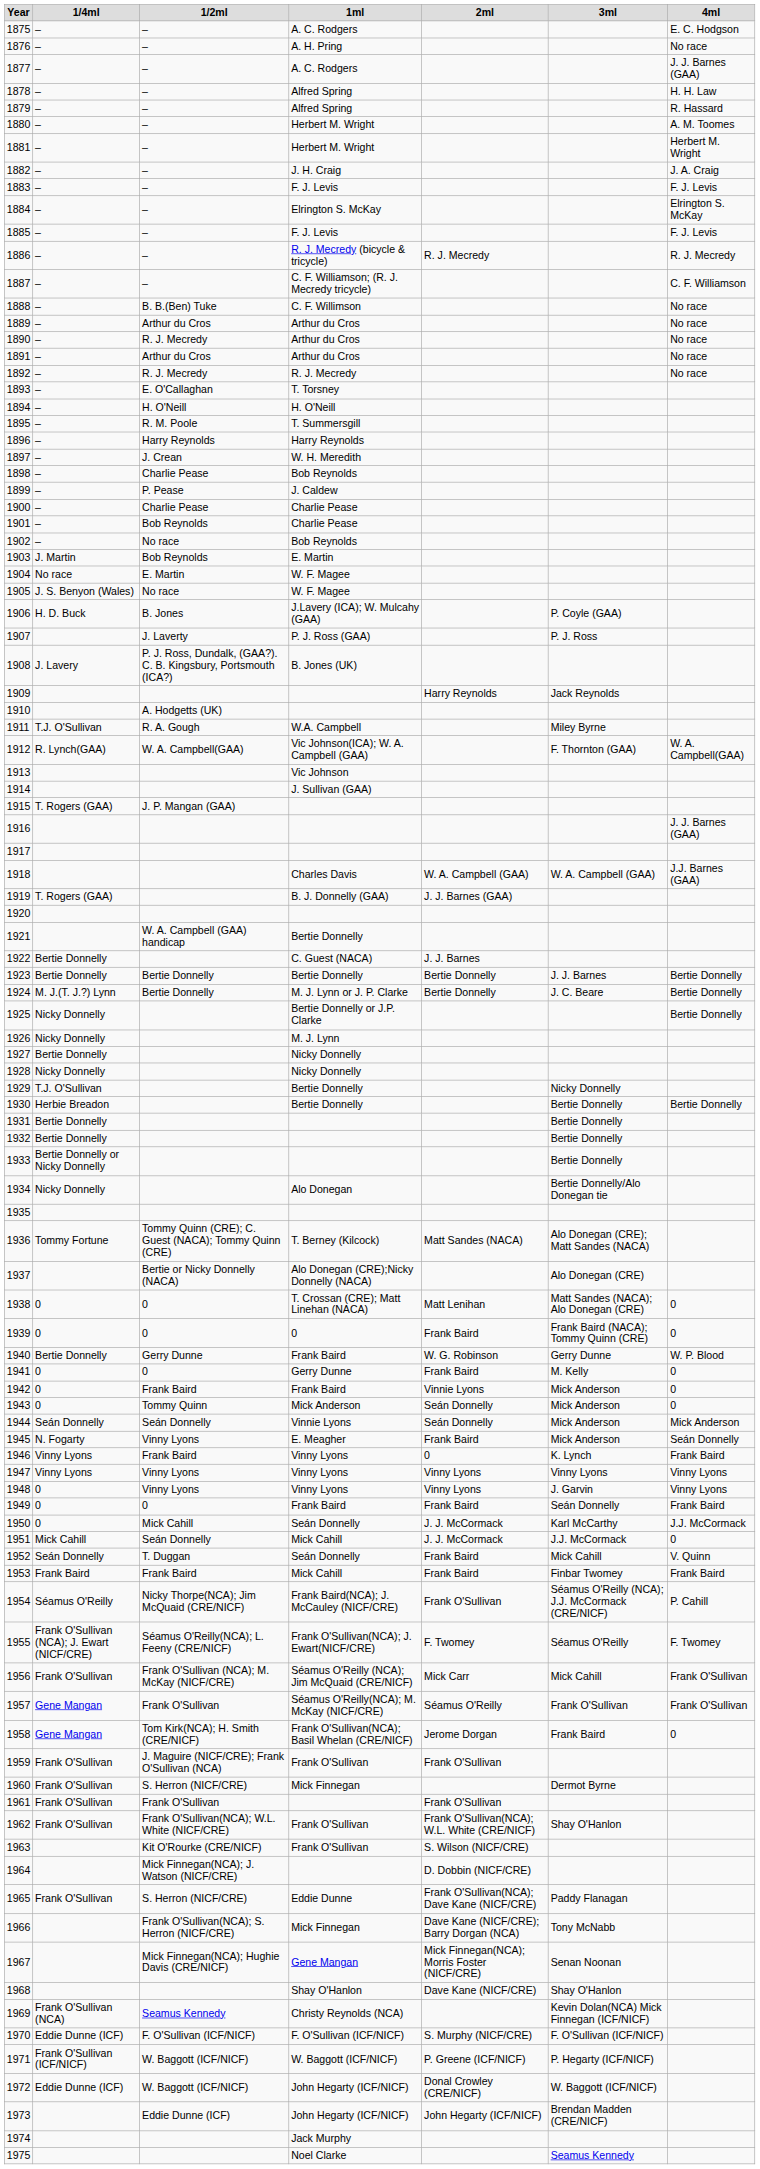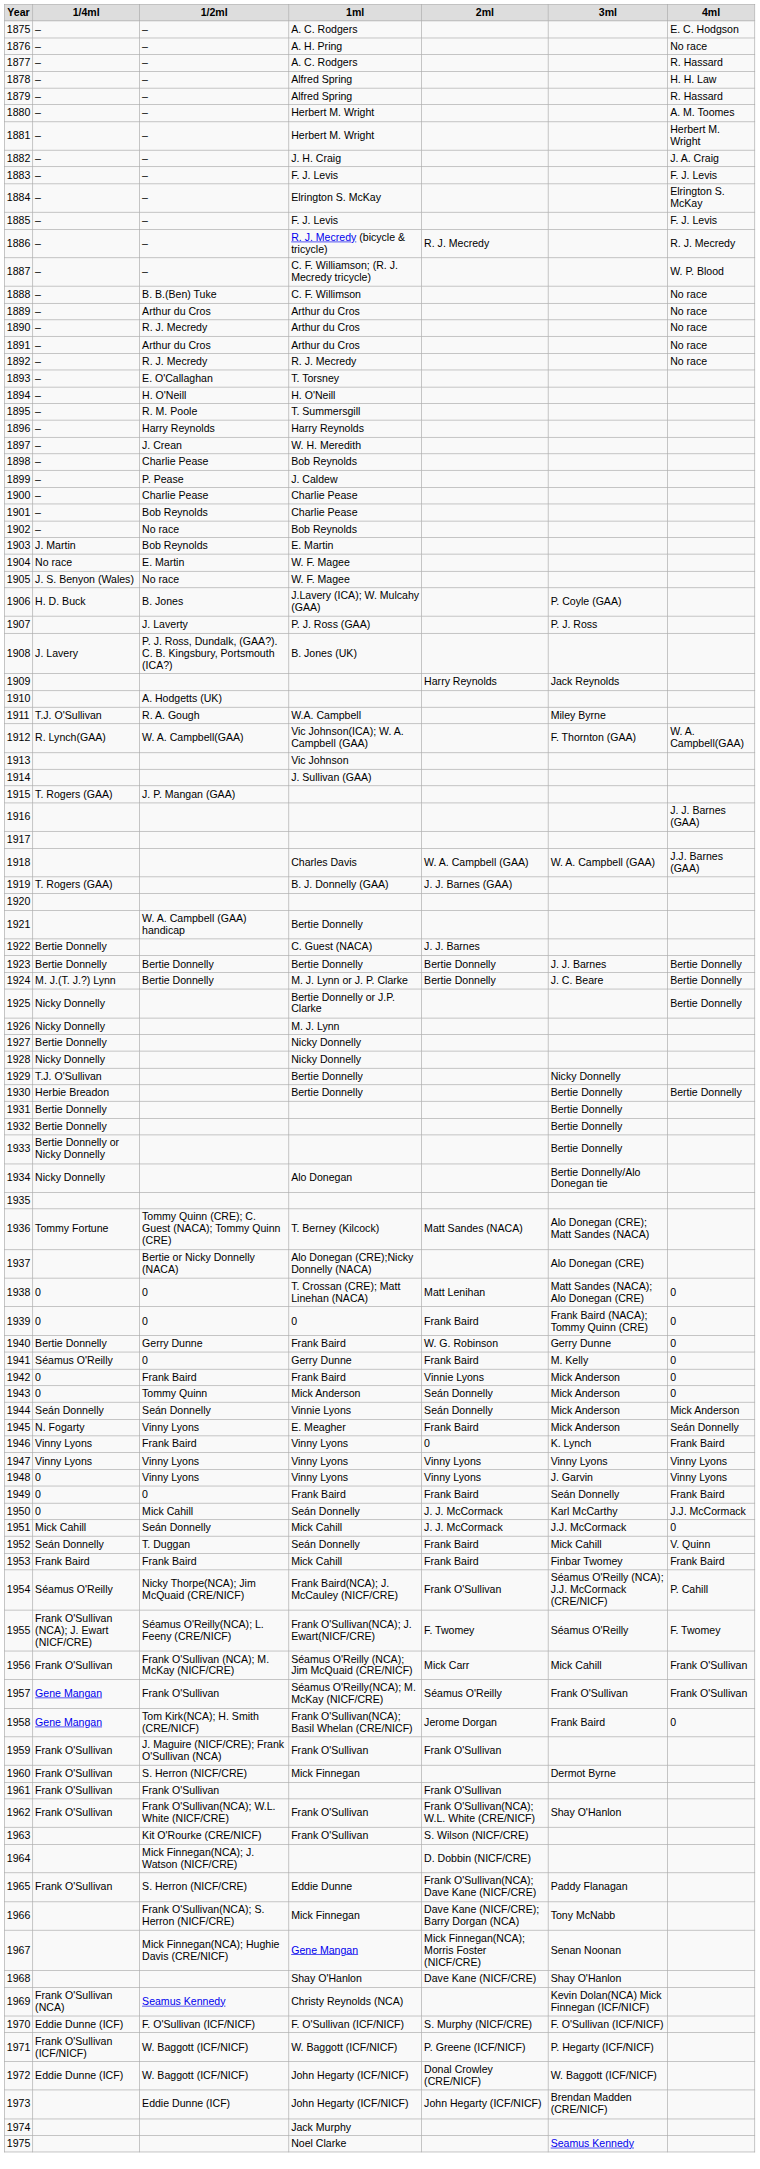1877 | 4ml: J. J. Barnes (GAA) -> R. Hassard
1887 | 4ml: C. F. Williamson -> W. P. Blood
1940 | 4ml: W. P. Blood -> 0
1941 | 1/4ml: 0 -> Séamus O'Reilly
